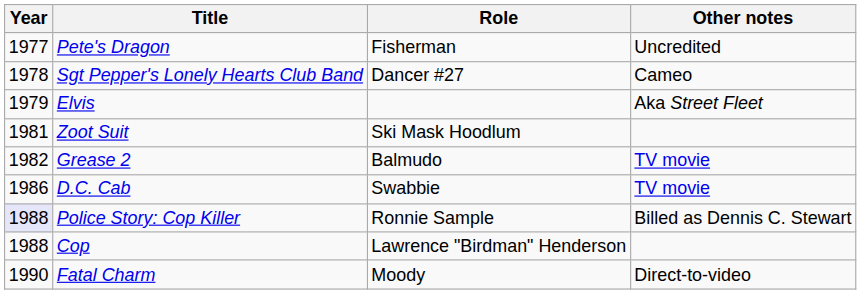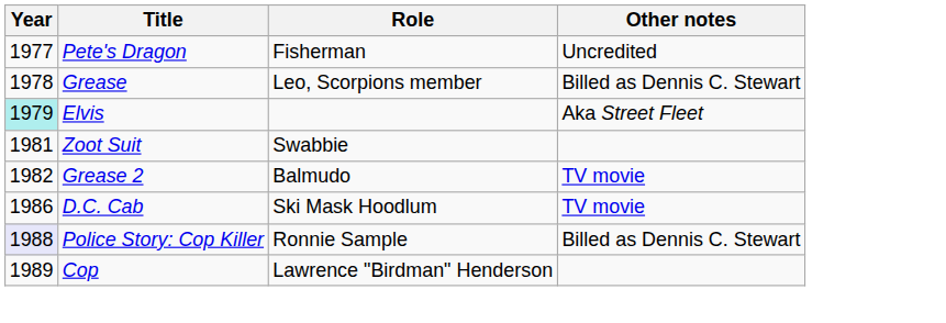+ row: 1978 | Grease | Leo, Scorpions member | Billed as Dennis C. Stewart
- row: 1978 | Sgt Pepper's Lonely Hearts Club Band | Dancer #27 | Cameo
Elvis | Year: no background -> paleturquoise background
Zoot Suit | Role: Ski Mask Hoodlum -> Swabbie
D.C. Cab | Role: Swabbie -> Ski Mask Hoodlum
Cop | Year: 1988 -> 1989
- row: 1990 | Fatal Charm | Moody | Direct-to-video
